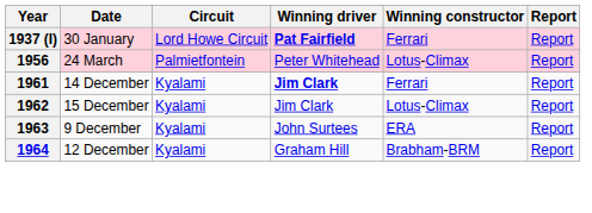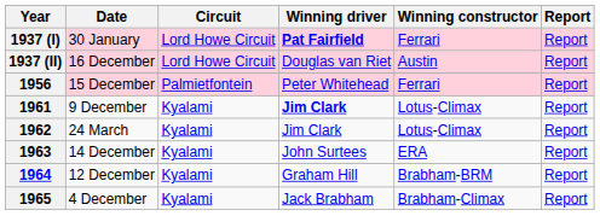+ row: 1937 (II) | 16 December | Lord Howe Circuit | Douglas van Riet | Austin | Report
1956 | Date: 24 March -> 15 December
1956 | Winning constructor: Lotus-Climax -> Ferrari
1961 | Date: 14 December -> 9 December
1961 | Winning constructor: Ferrari -> Lotus-Climax
1962 | Date: 15 December -> 24 March
1963 | Date: 9 December -> 14 December
+ row: 1965 | 4 December | Kyalami | Jack Brabham | Brabham-Climax | Report
